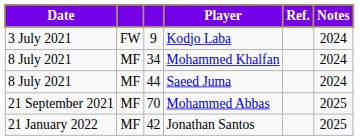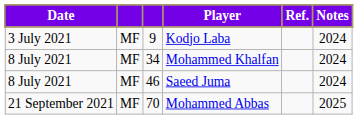Kodjo Laba | column 2: FW -> MF
Saeed Juma | column 3: 44 -> 46
- row: 21 January 2022 | MF | 42 | Jonathan Santos | 2025
